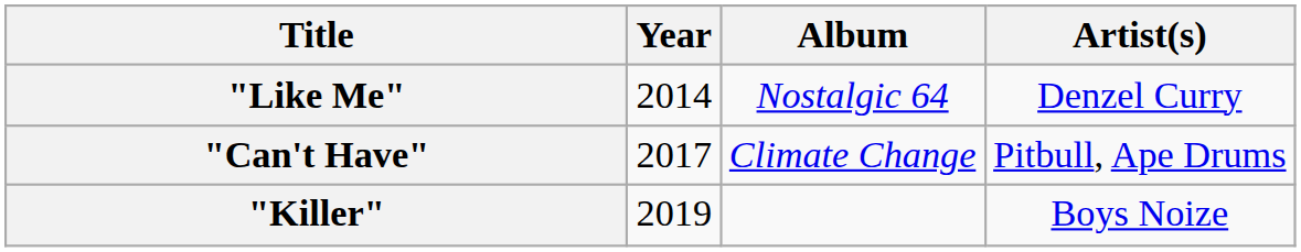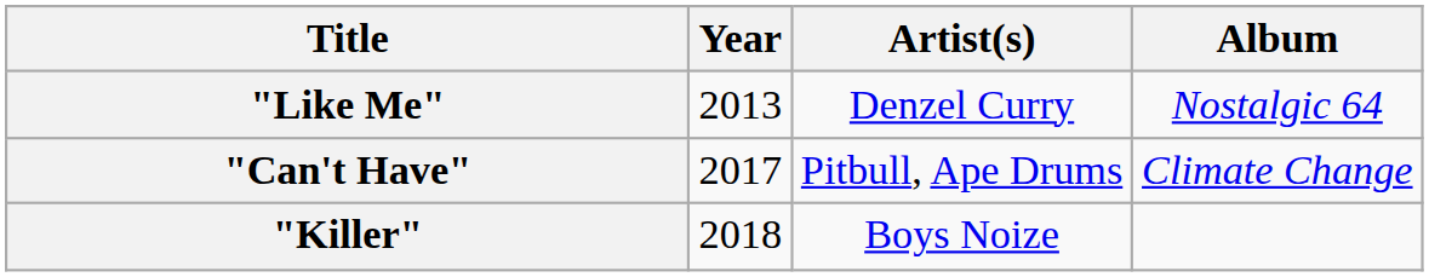columns swapped: Artist(s) <-> Album
"Like Me" | Year: 2014 -> 2013
"Killer" | Year: 2019 -> 2018
